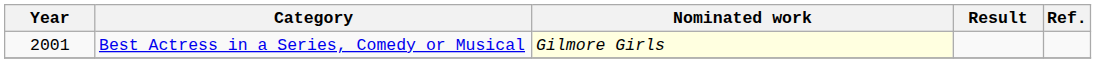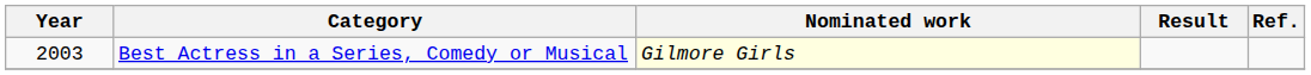Best Actress in a Series, Comedy or Musical | Year: 2001 -> 2003
